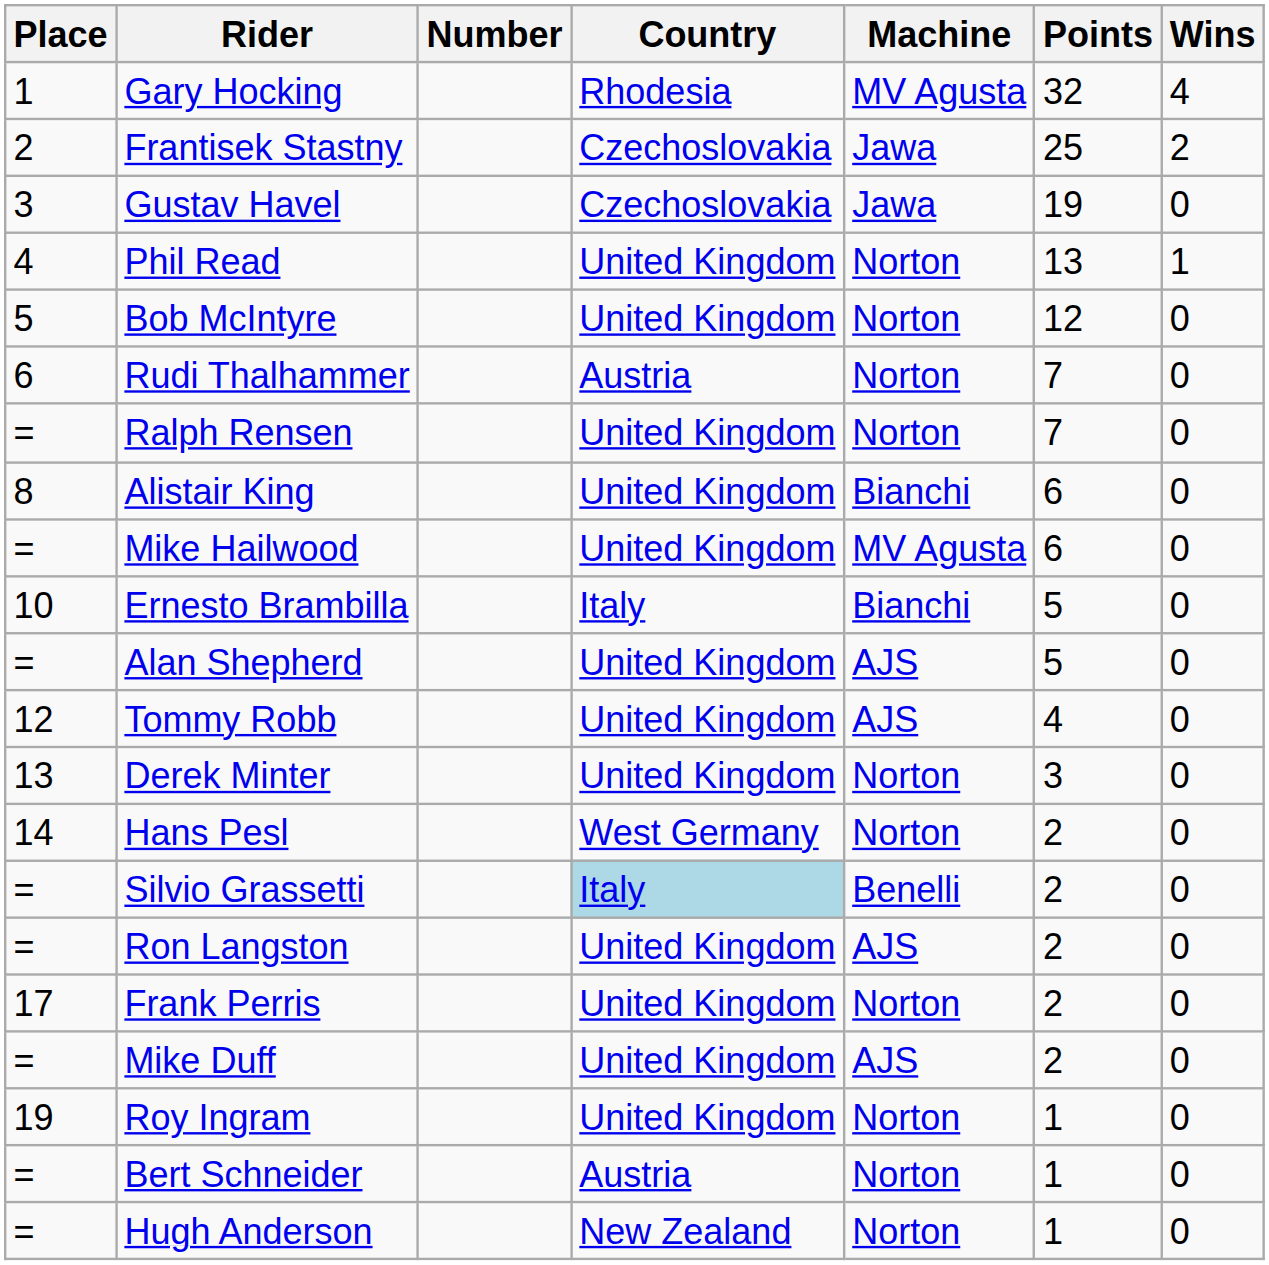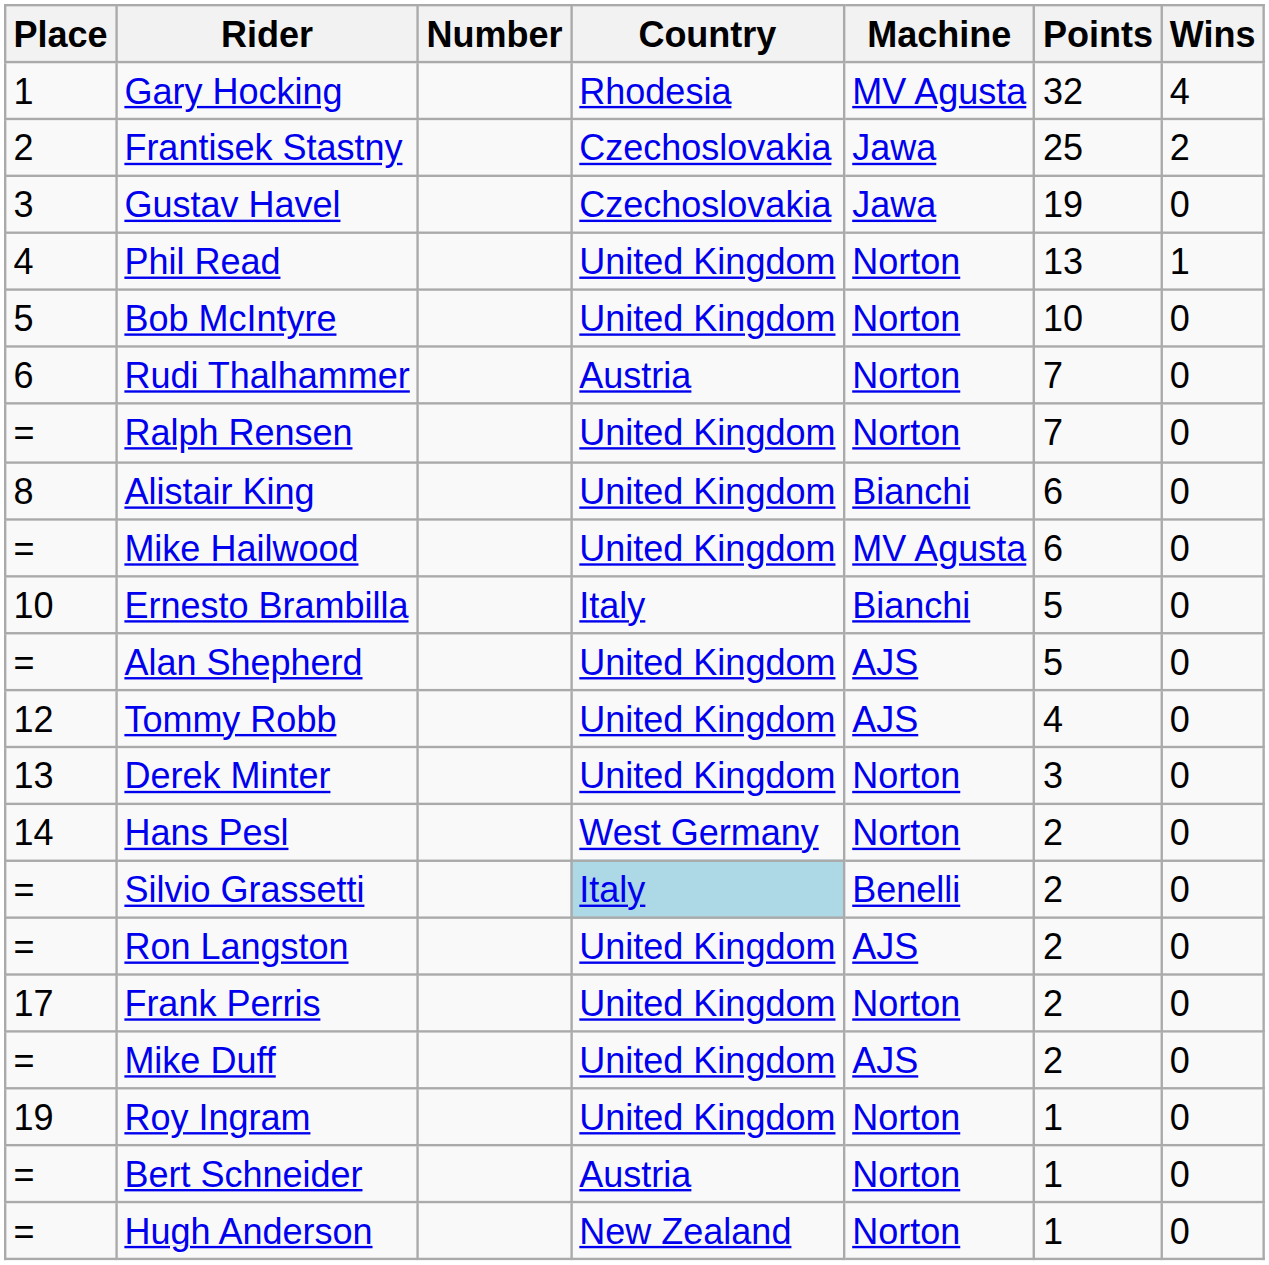Bob McIntyre | Points: 12 -> 10
